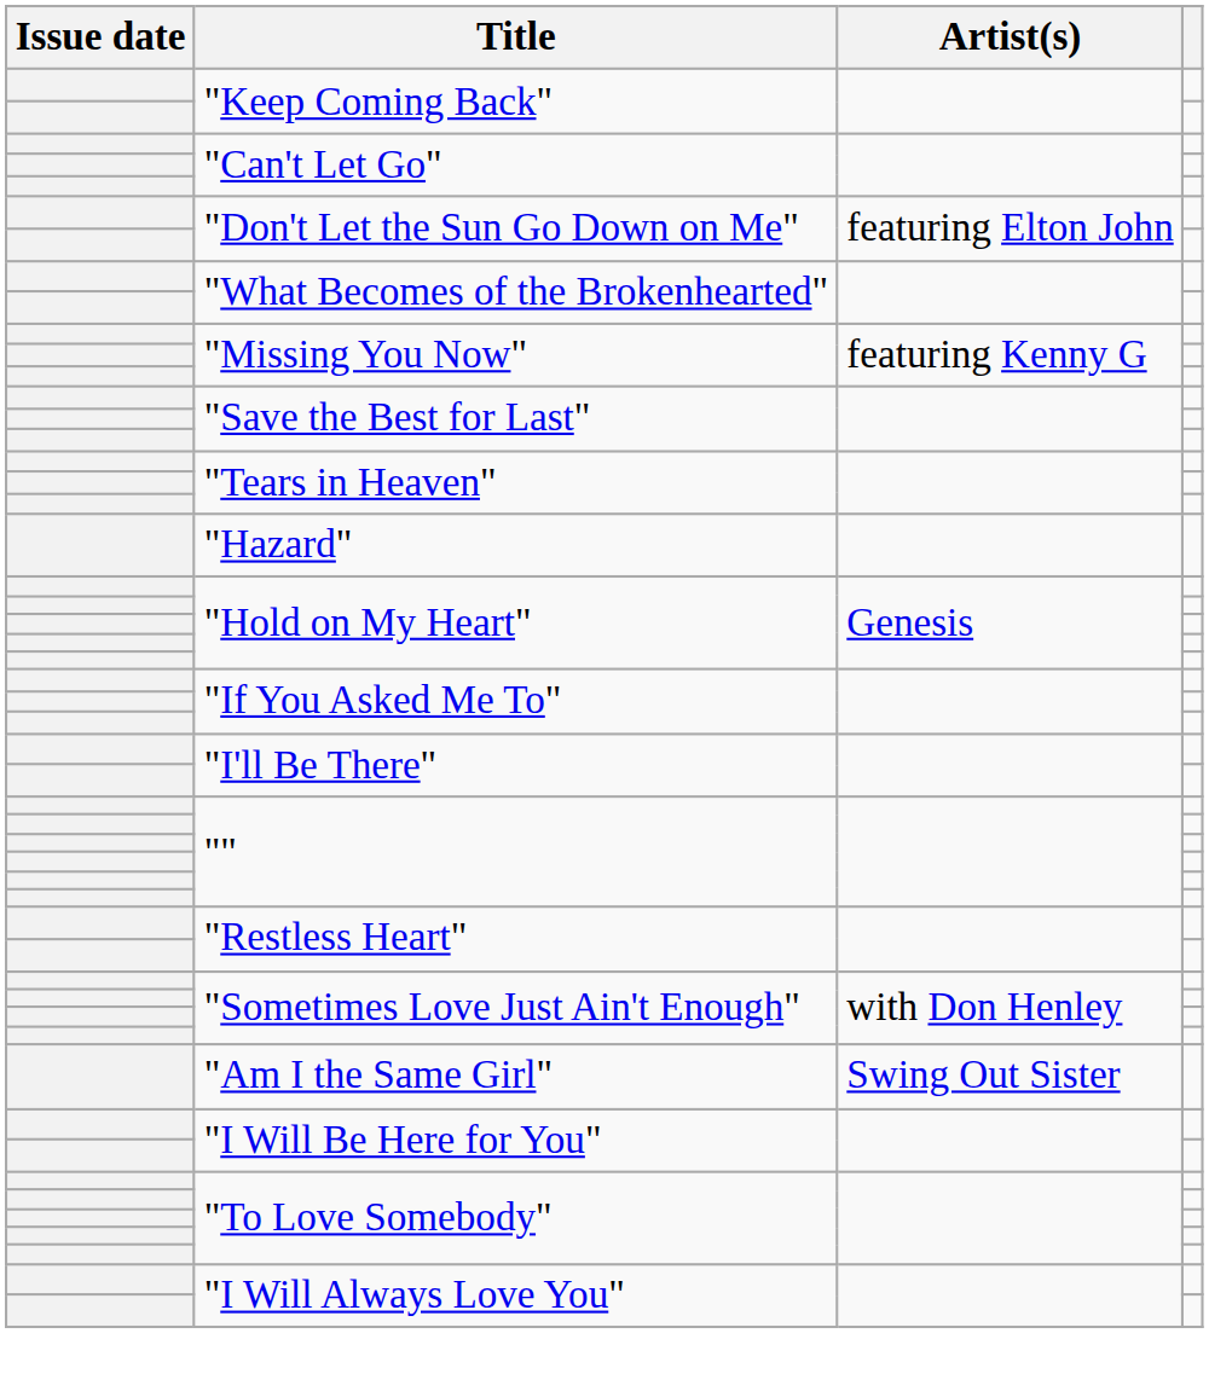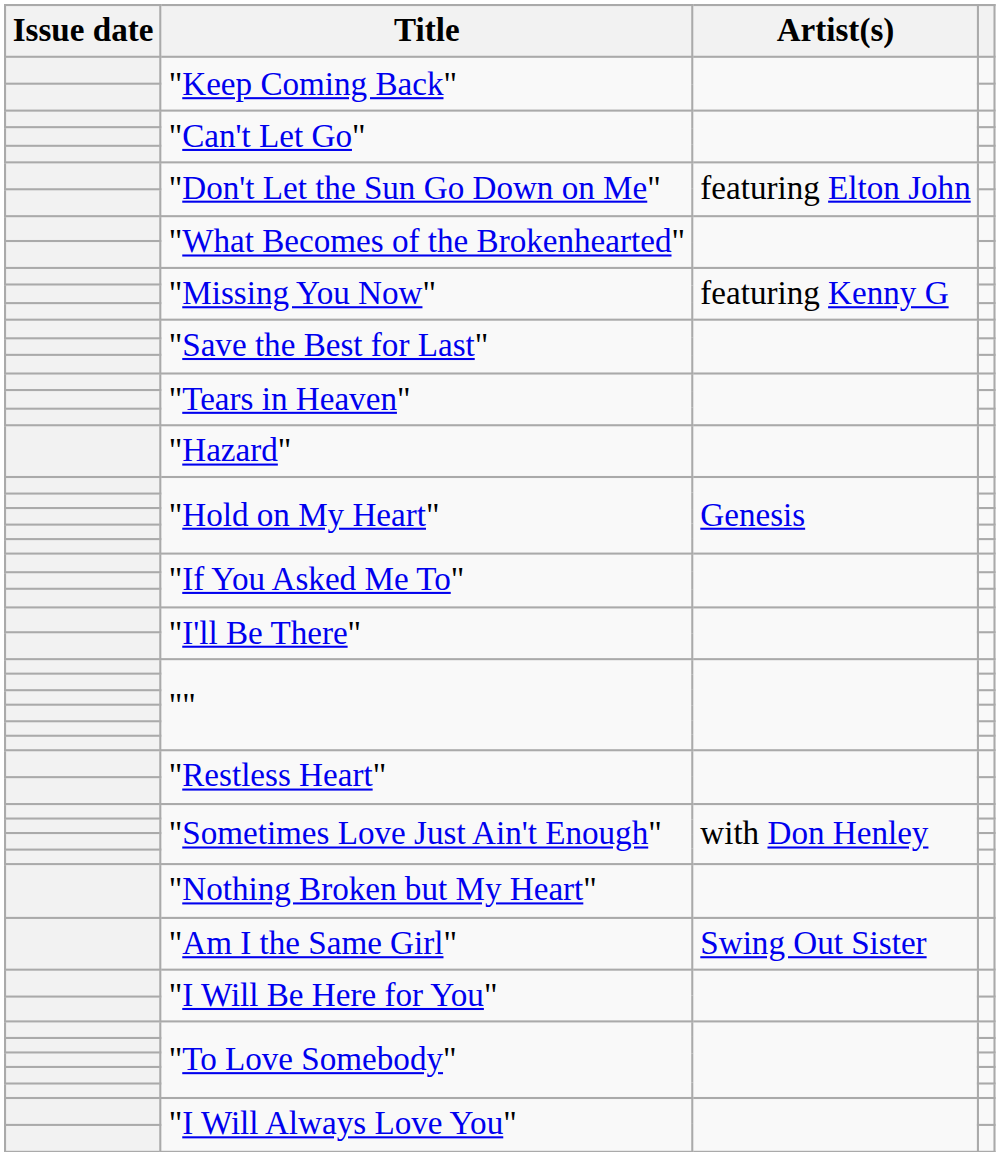+ row: "Nothing Broken but My Heart"
